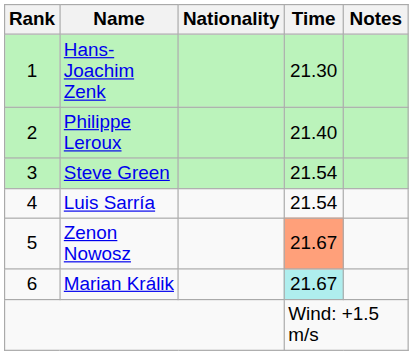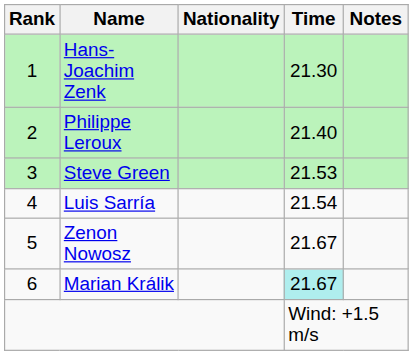Steve Green | Time: 21.54 -> 21.53
Zenon Nowosz | Time: lightsalmon background -> no background
